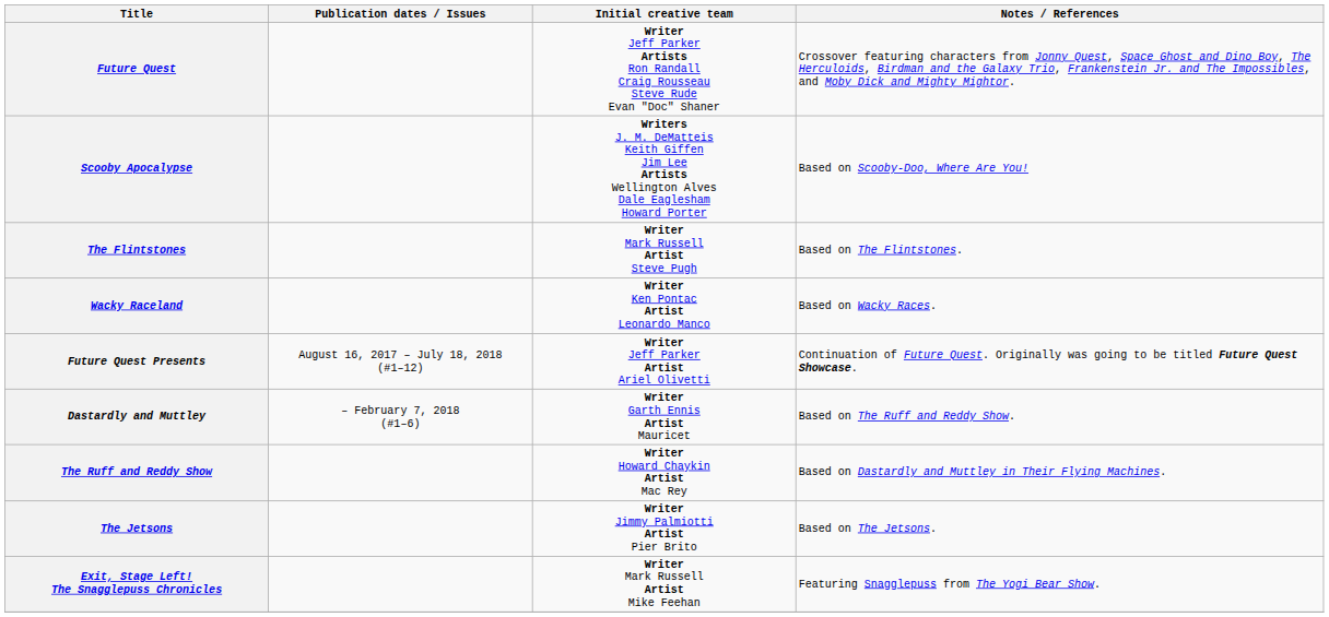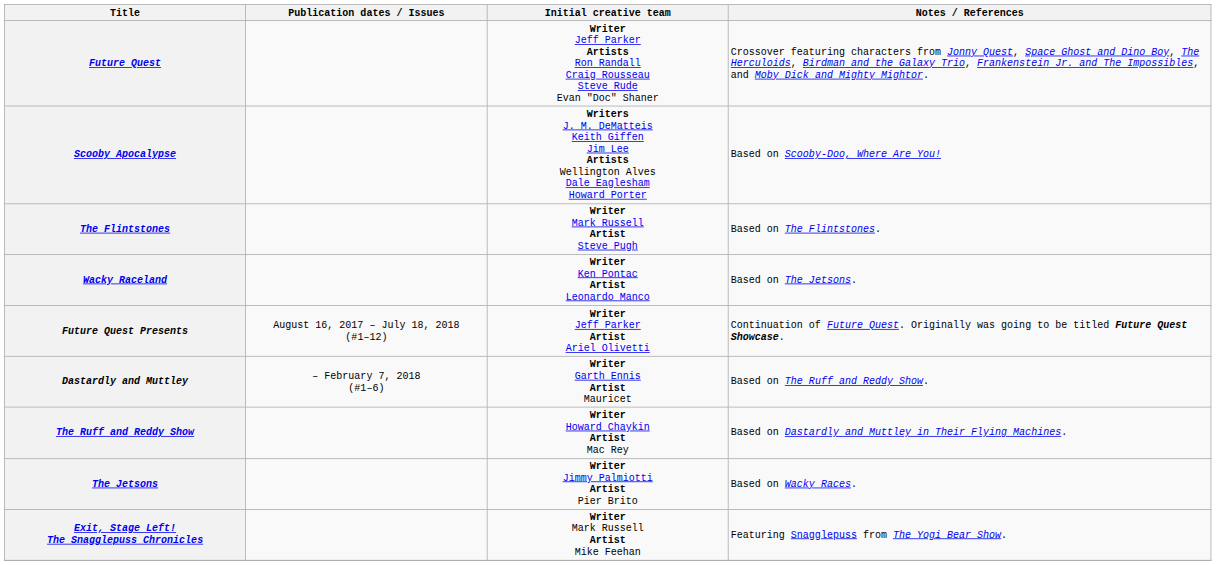Wacky Raceland | Notes / References: Based on Wacky Races. -> Based on The Jetsons.
The Jetsons | Notes / References: Based on The Jetsons. -> Based on Wacky Races.
